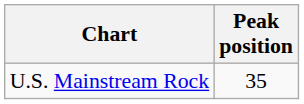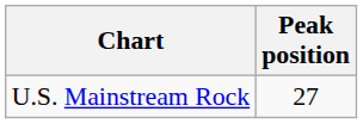U.S. Mainstream Rock | Peak position: 35 -> 27
